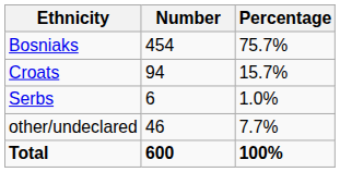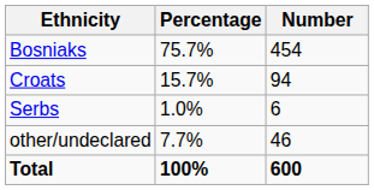columns swapped: Number <-> Percentage
